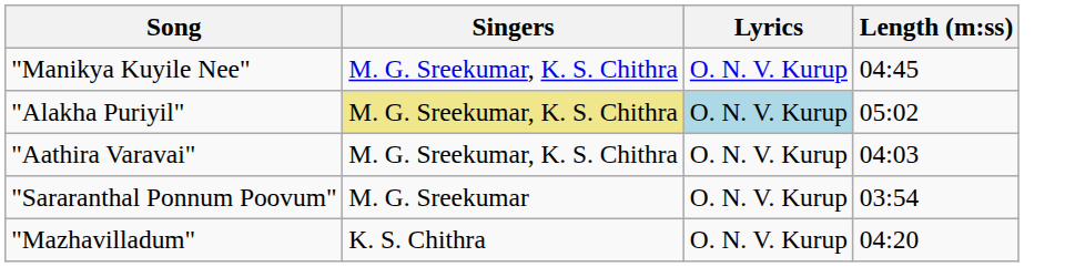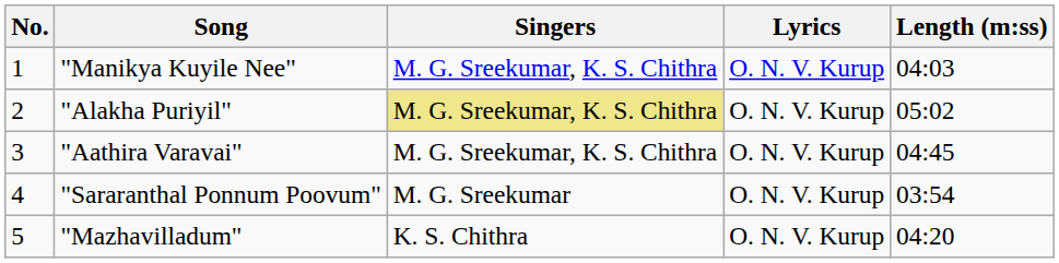+ column: No. | 1 | 2 | 3 | 4 | 5
"Manikya Kuyile Nee" | Length (m:ss): 04:45 -> 04:03
"Alakha Puriyil" | Lyrics: lightblue background -> no background
"Aathira Varavai" | Length (m:ss): 04:03 -> 04:45
